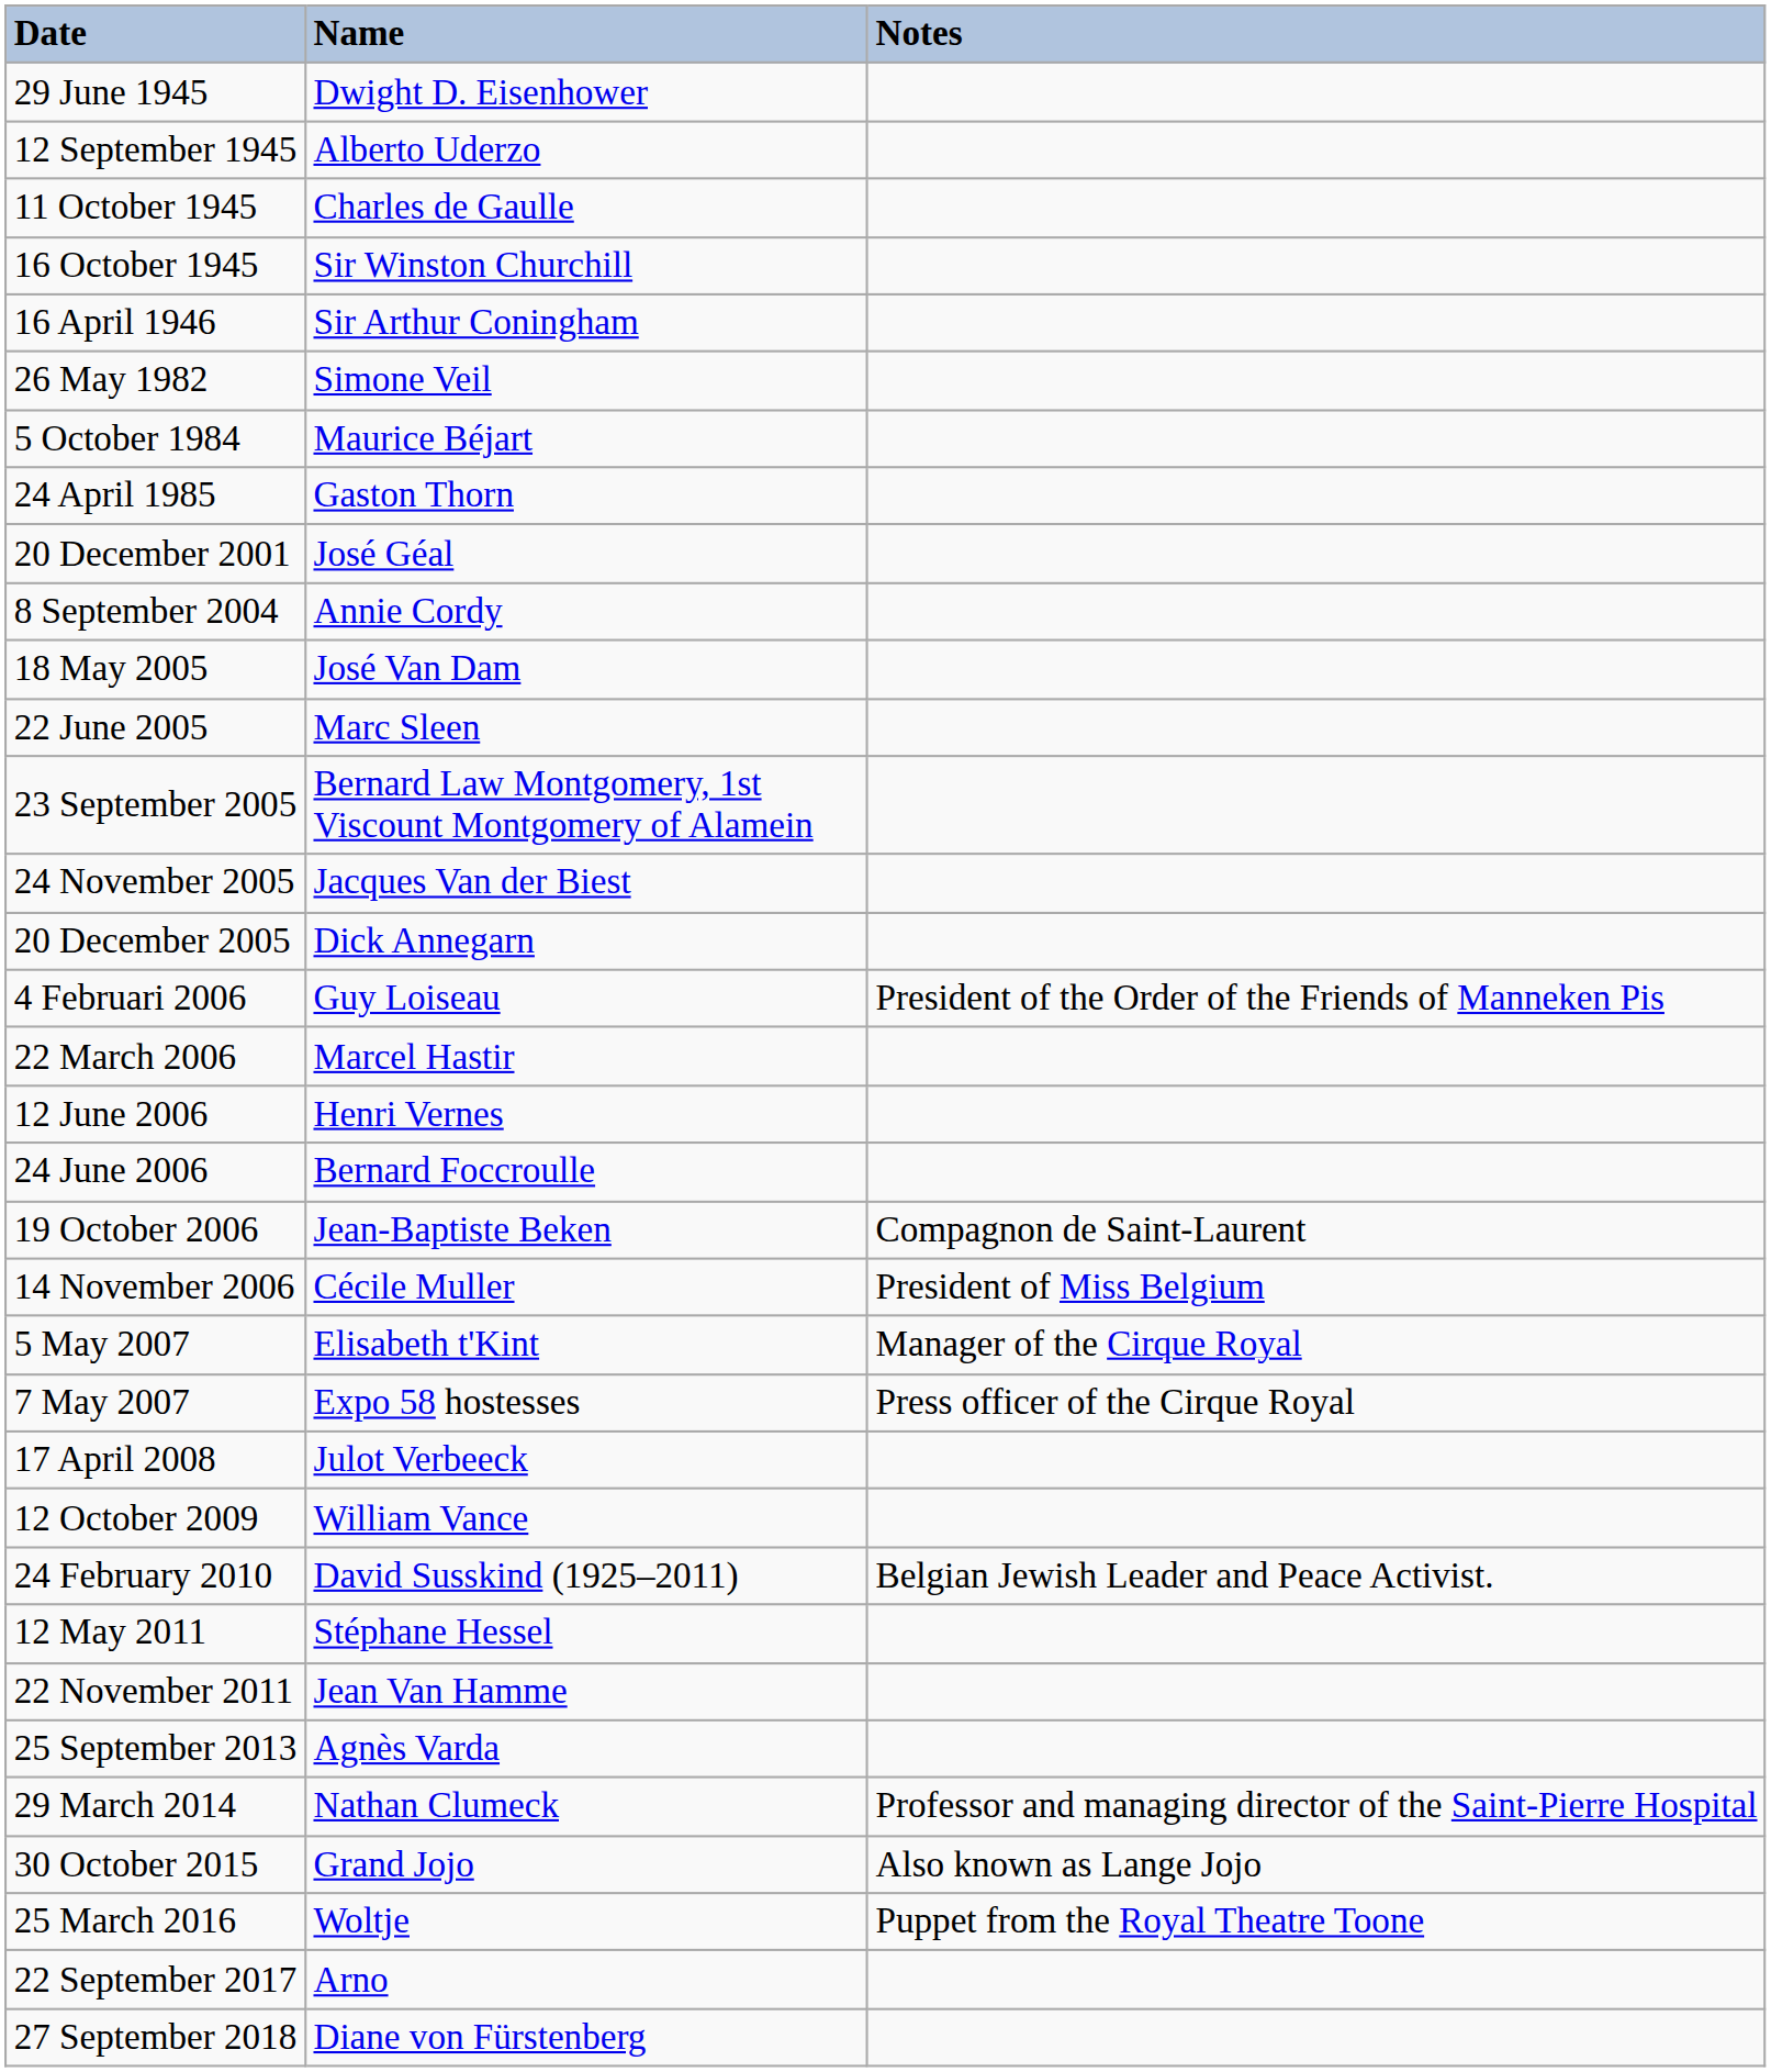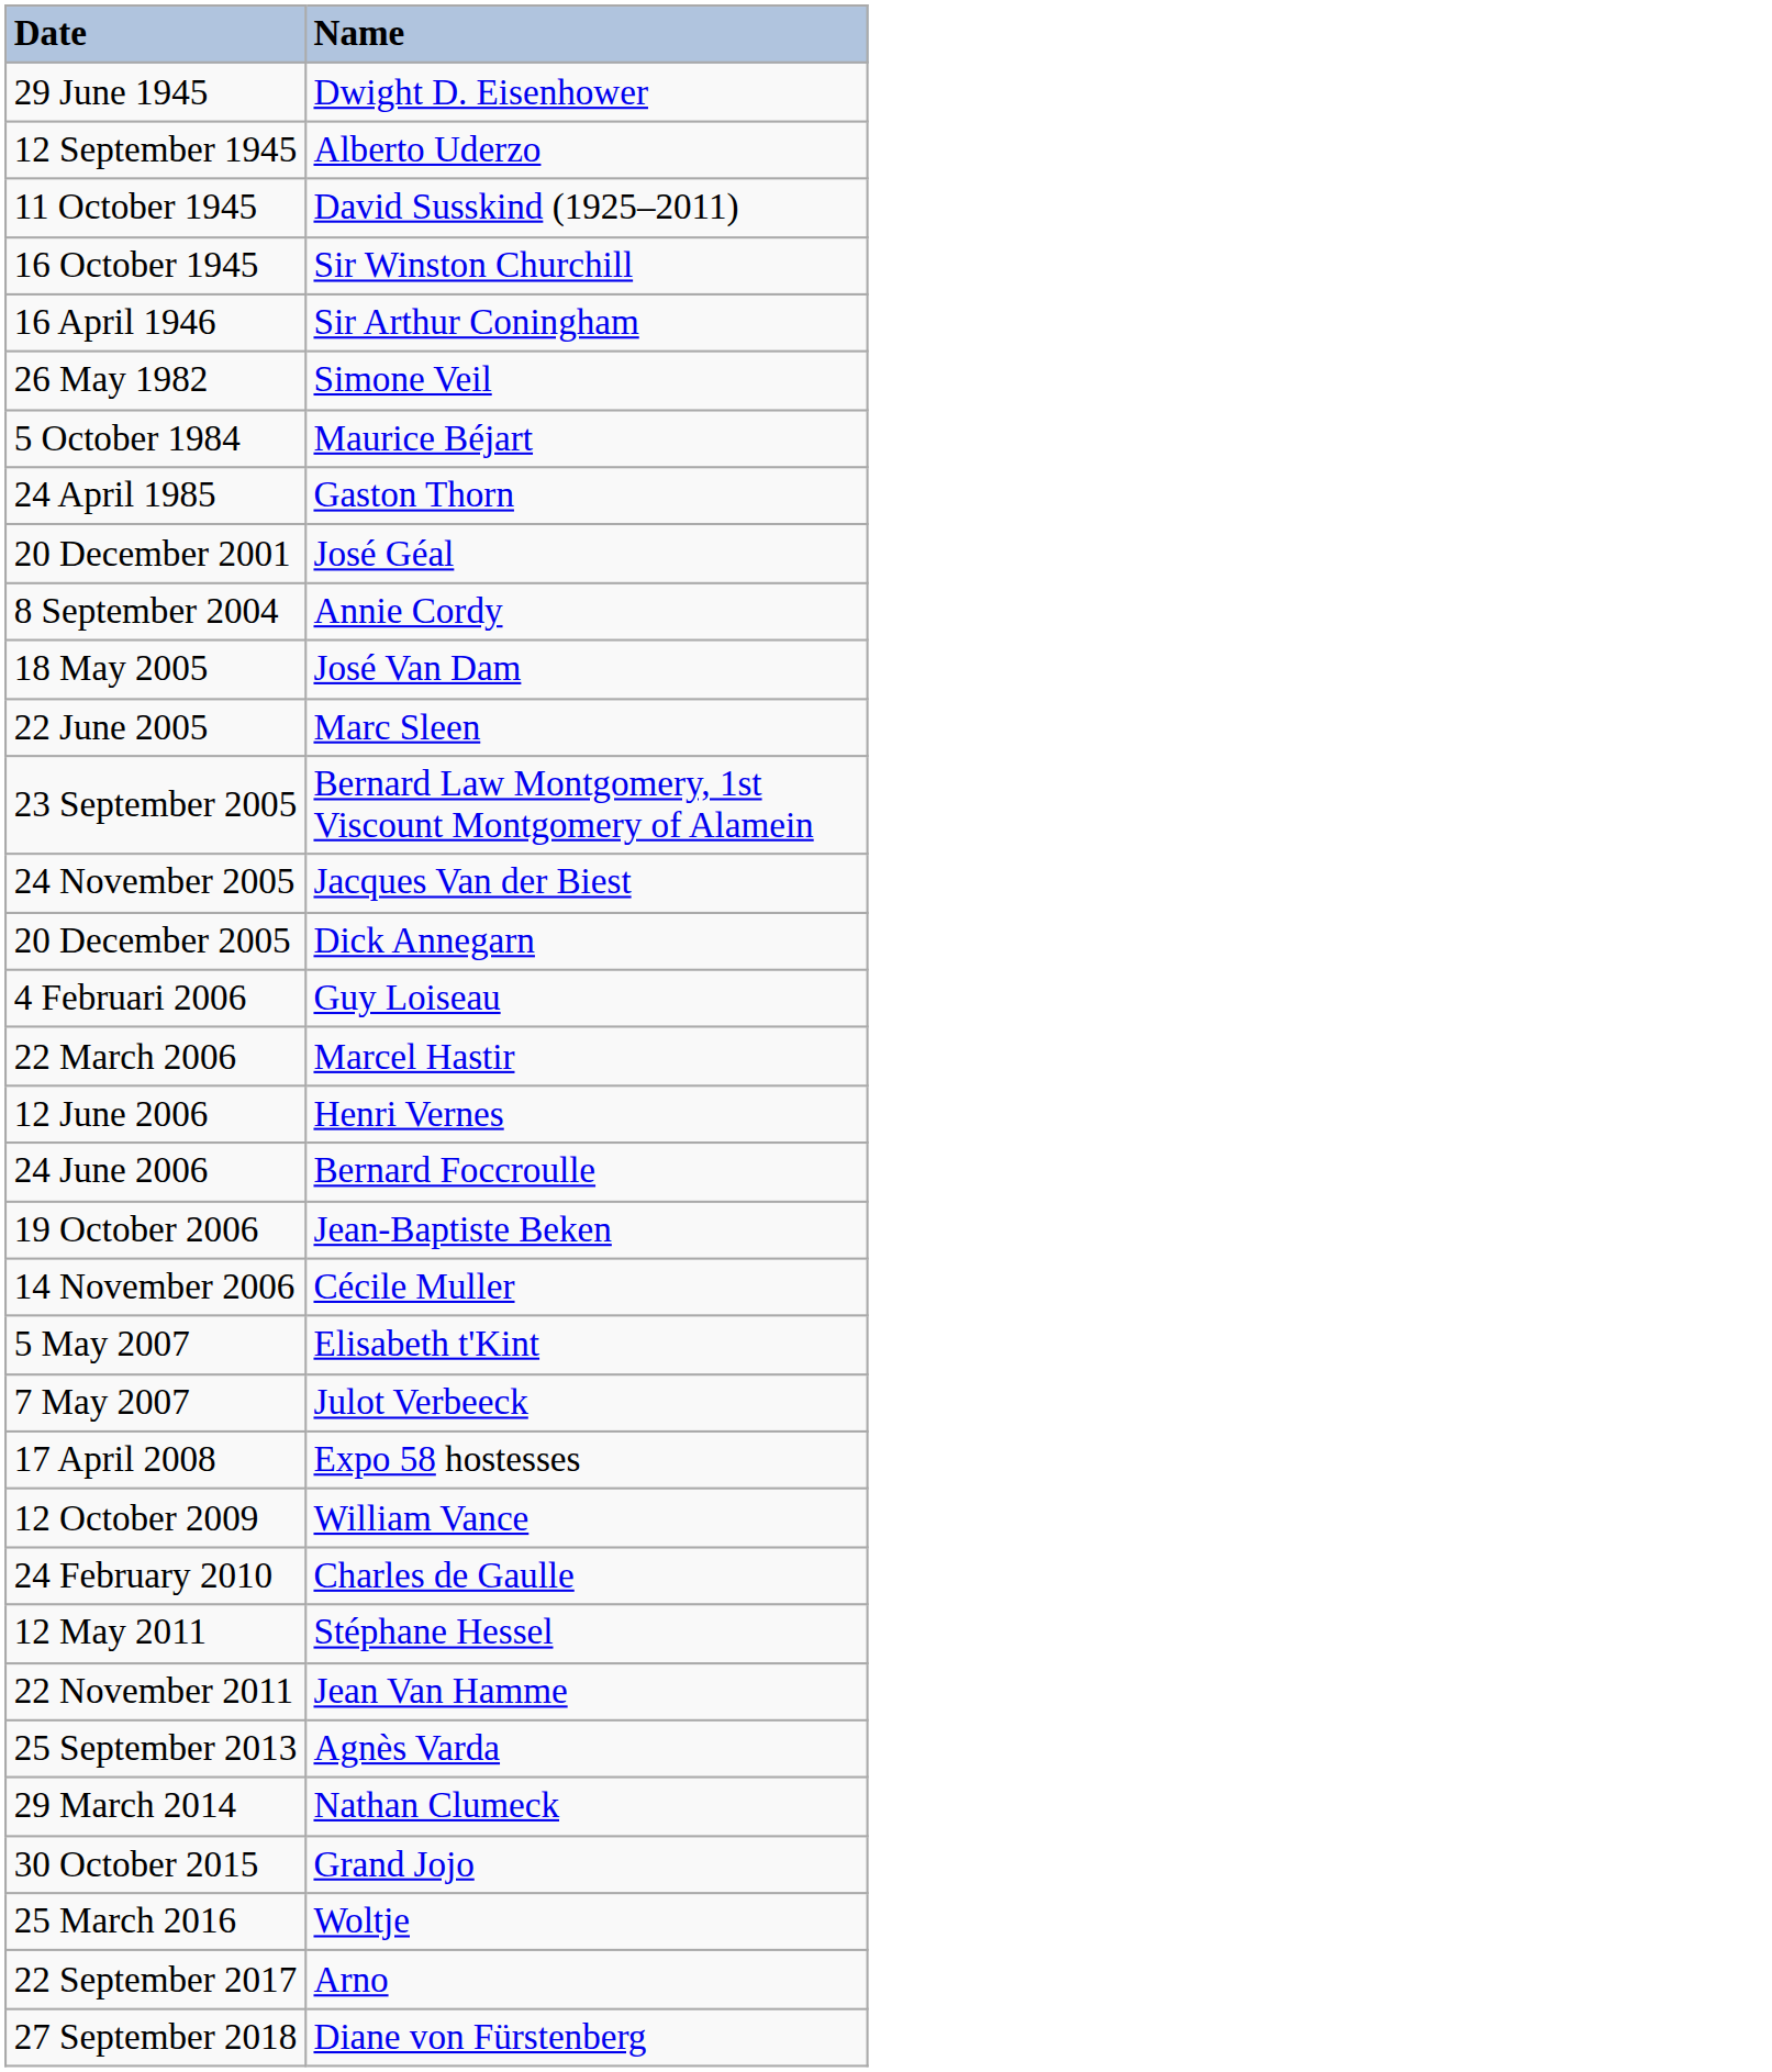- column: Notes | President of the Order of the Friends of Manneken Pis | Compagnon de Saint-Laurent | President of Miss Belgium | Manager of the Cirque Royal | Press officer of the Cirque Royal | Belgian Jewish Leader and Peace Activist. | Professor and managing director of the Saint-Pierre Hospital | Also known as Lange Jojo | Puppet from the Royal Theatre Toone
11 October 1945 | Name: Charles de Gaulle -> David Susskind (1925–2011)
7 May 2007 | Name: Expo 58 hostesses -> Julot Verbeeck
17 April 2008 | Name: Julot Verbeeck -> Expo 58 hostesses
24 February 2010 | Name: David Susskind (1925–2011) -> Charles de Gaulle
